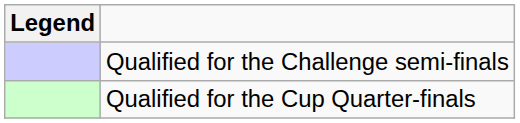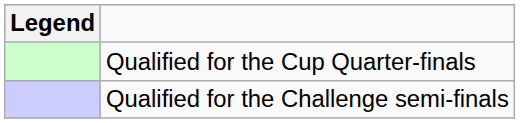rows swapped: Qualified for the Cup Quarter-finals <-> Qualified for the Challenge semi-finals
